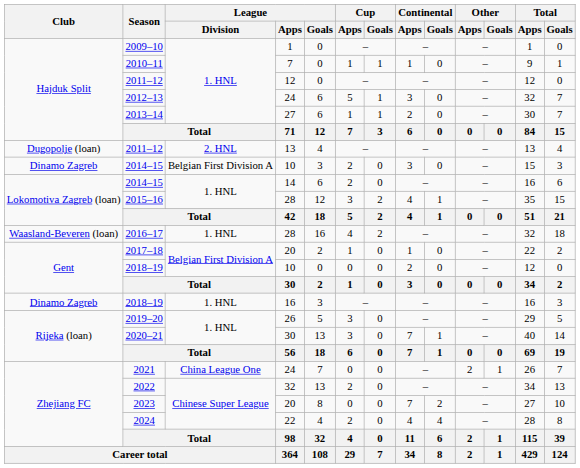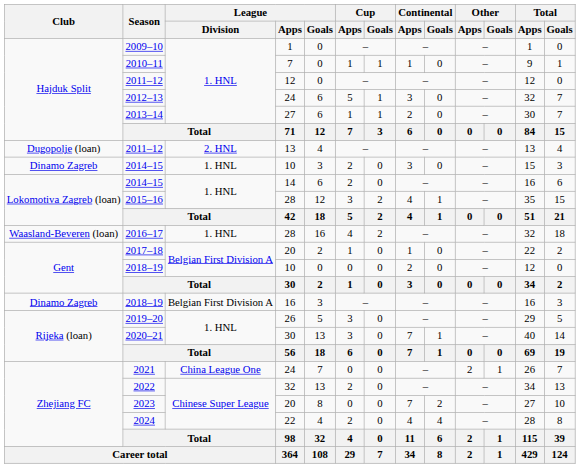2014–15 / 10 | League / Division: Belgian First Division A -> 1. HNL
2018–19 / 16 | League / Division: 1. HNL -> Belgian First Division A
